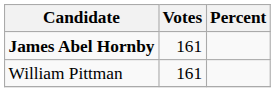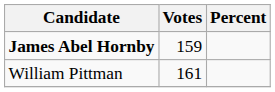James Abel Hornby | Votes: 161 -> 159
